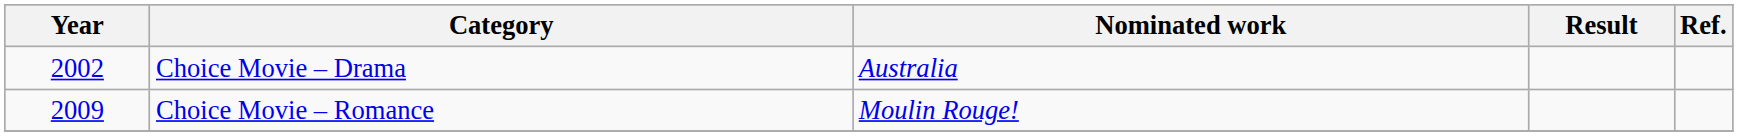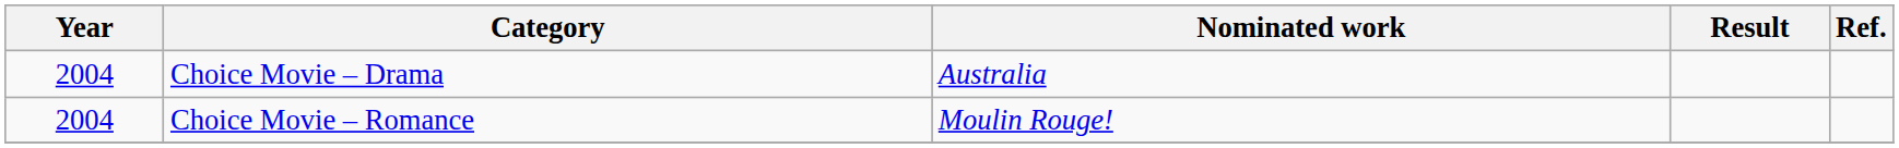Choice Movie – Drama | Year: 2002 -> 2004
Choice Movie – Romance | Year: 2009 -> 2004
